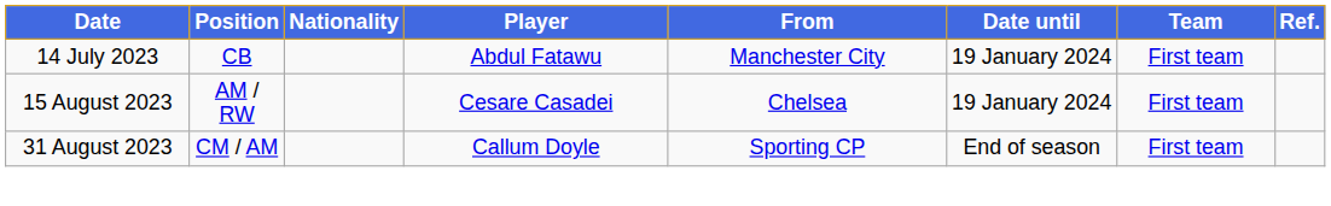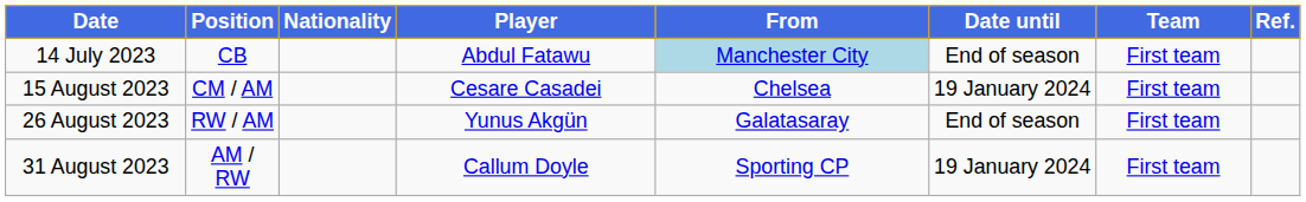14 July 2023 | From: no background -> lightblue background
14 July 2023 | Date until: 19 January 2024 -> End of season
15 August 2023 | Position: AM / RW -> CM / AM
+ row: 26 August 2023 | RW / AM | Yunus Akgün | Galatasaray | End of season | First team
31 August 2023 | Position: CM / AM -> AM / RW
31 August 2023 | Date until: End of season -> 19 January 2024
